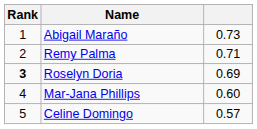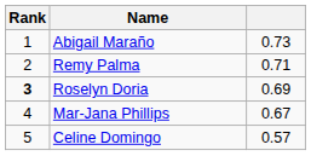Mar-Jana Phillips | column 3: 0.60 -> 0.67
